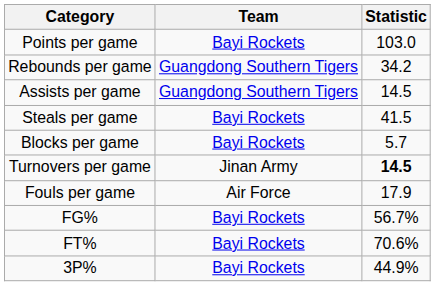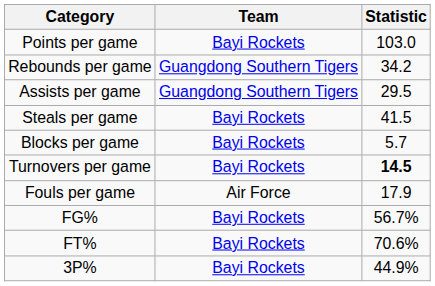Assists per game | Statistic: 14.5 -> 29.5
Turnovers per game | Team: Jinan Army -> Bayi Rockets
